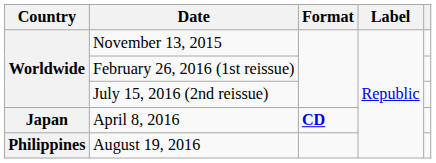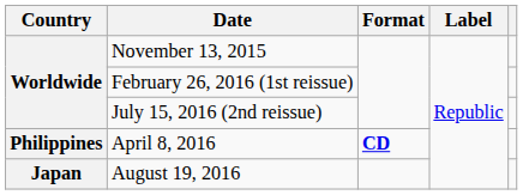April 8, 2016 | Country: Japan -> Philippines
August 19, 2016 | Country: Philippines -> Japan
